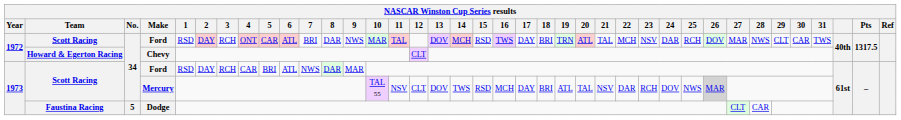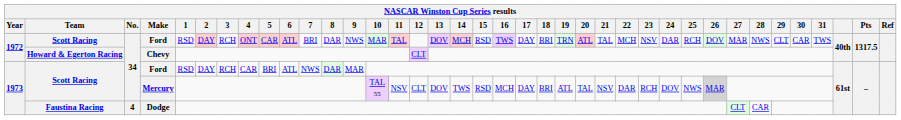Dodge | No.: 5 -> 4
